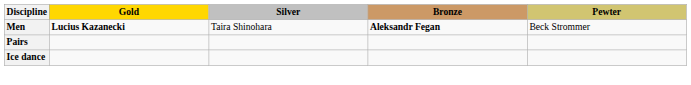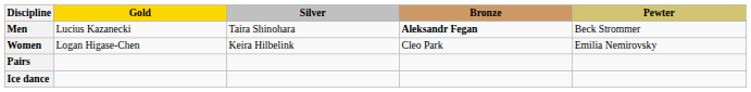Men | Gold: bold -> normal
+ row: Women | Logan Higase-Chen | Keira Hilbelink | Cleo Park | Emilia Nemirovsky
